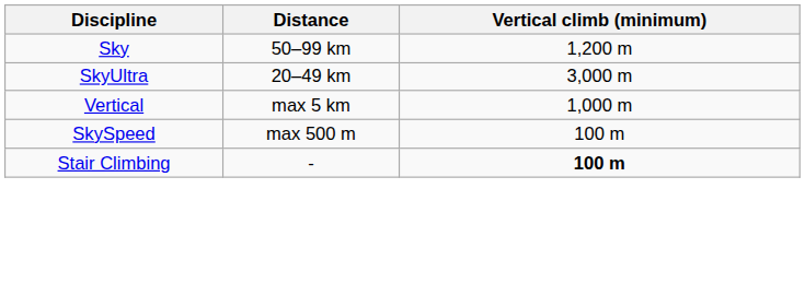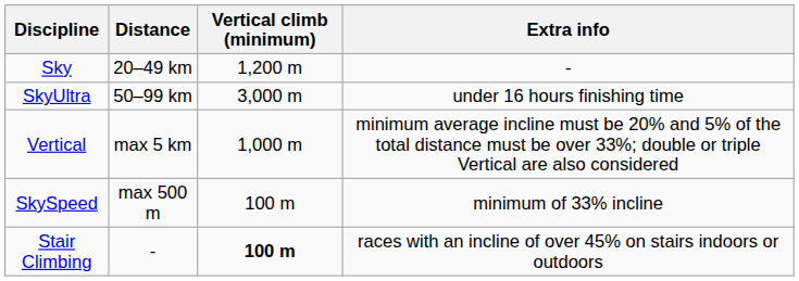+ column: Extra info | - | under 16 hours finishing time | minimum average incline must be 20% and 5% of the total distance must be over 33%; double or triple Vertical are also considered | minimum of 33% incline | races with an incline of over 45% on stairs indoors or outdoors
Sky | Distance: 50–99 km -> 20–49 km
SkyUltra | Distance: 20–49 km -> 50–99 km
